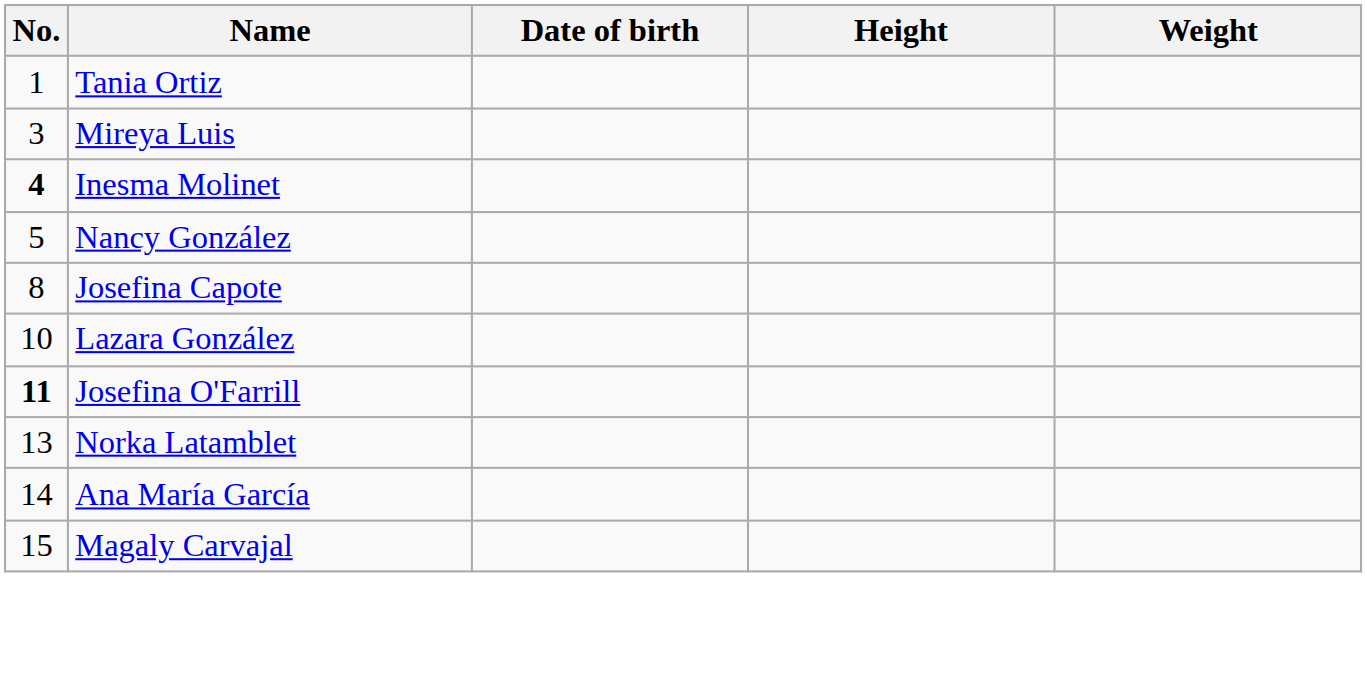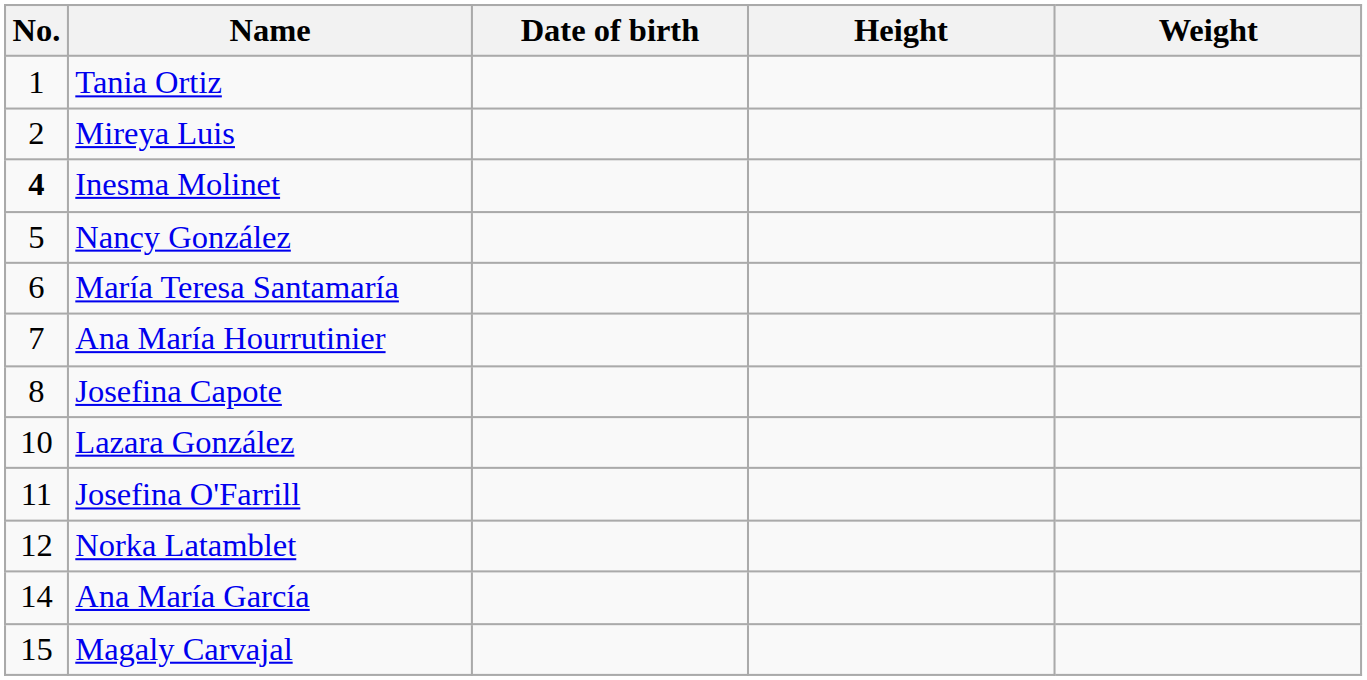Mireya Luis | No.: 3 -> 2
+ row: 6 | María Teresa Santamaría
+ row: 7 | Ana María Hourrutinier
Josefina O'Farrill | No.: bold -> normal
Norka Latamblet | No.: 13 -> 12
